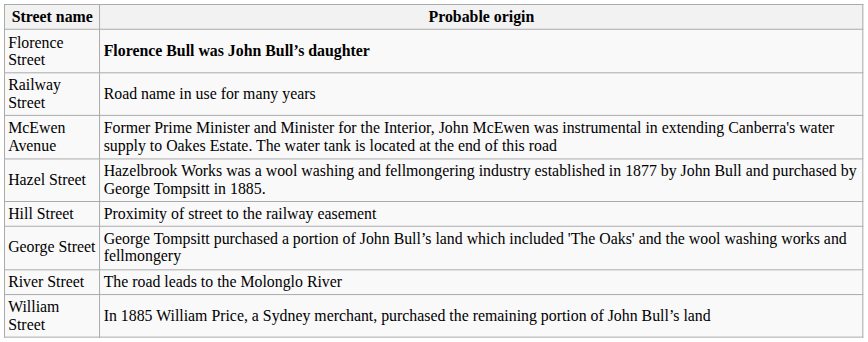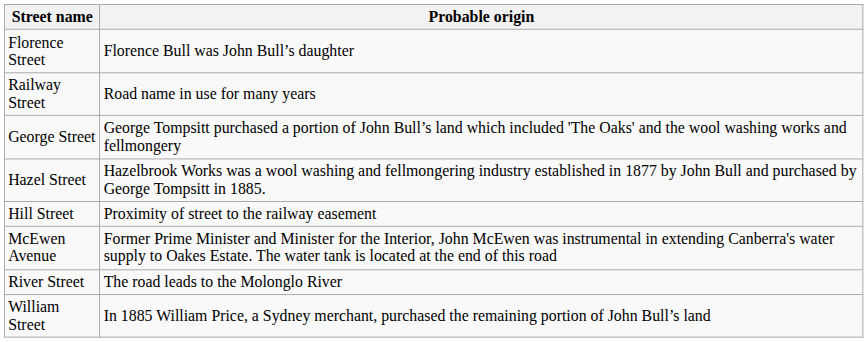Florence Street | Probable origin: bold -> normal
rows swapped: George Street <-> McEwen Avenue
